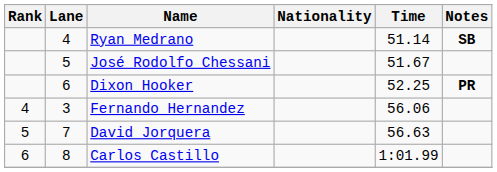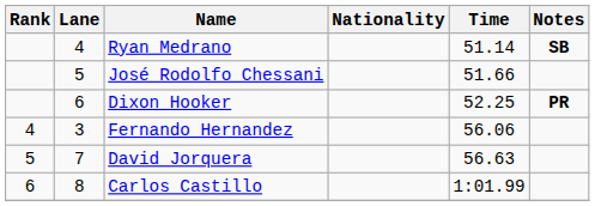José Rodolfo Chessani | Time: 51.67 -> 51.66
